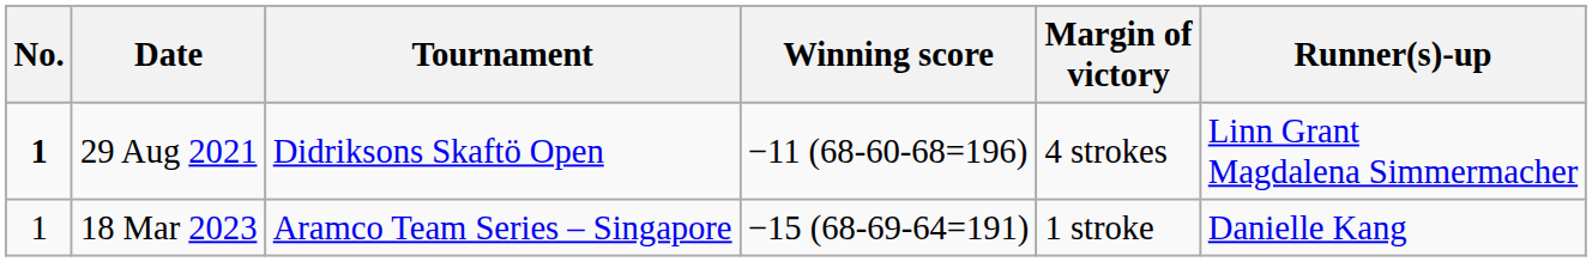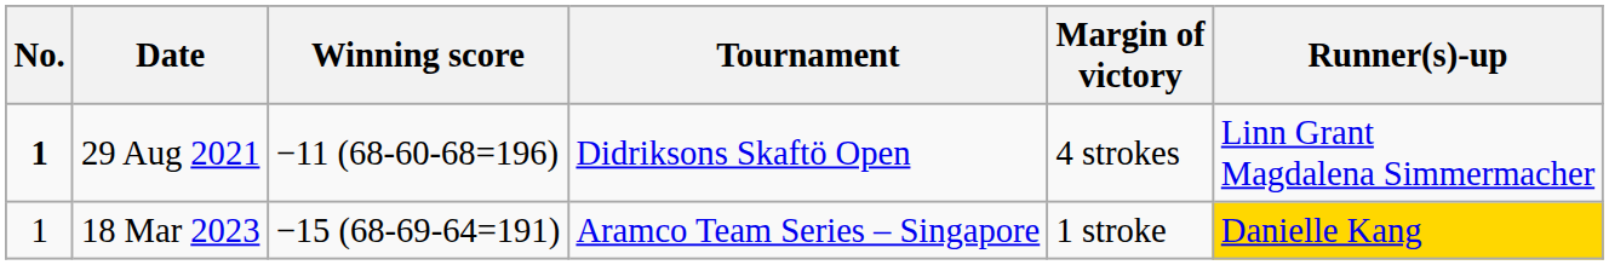columns swapped: Tournament <-> Winning score
18 Mar 2023 | Runner(s)-up: no background -> gold background
